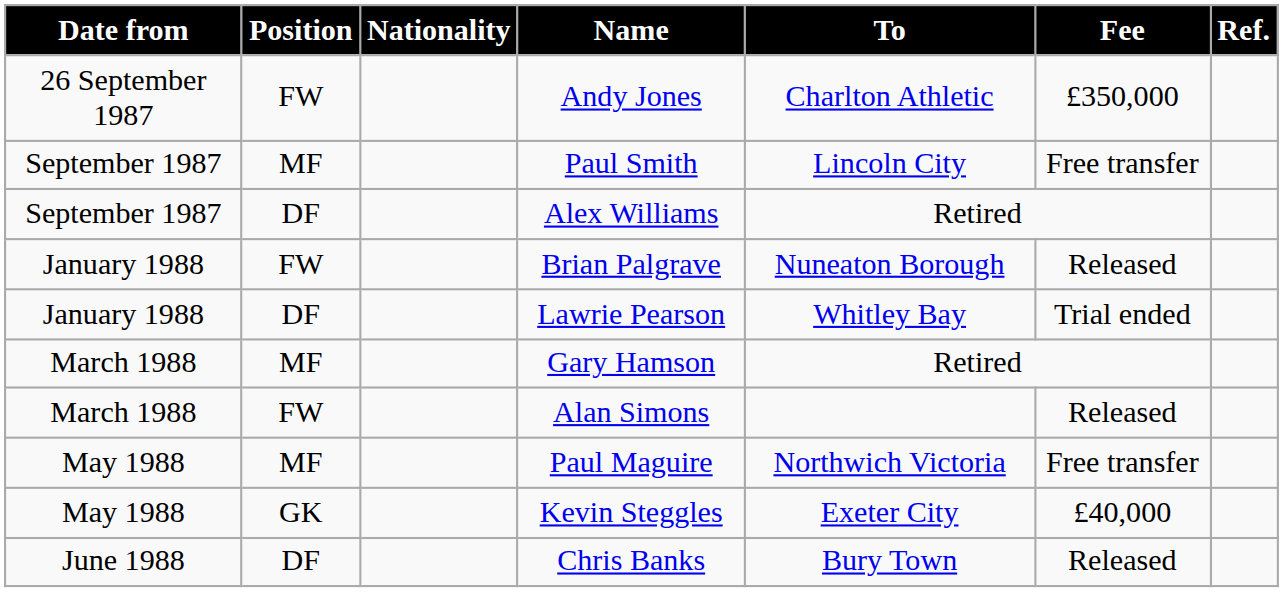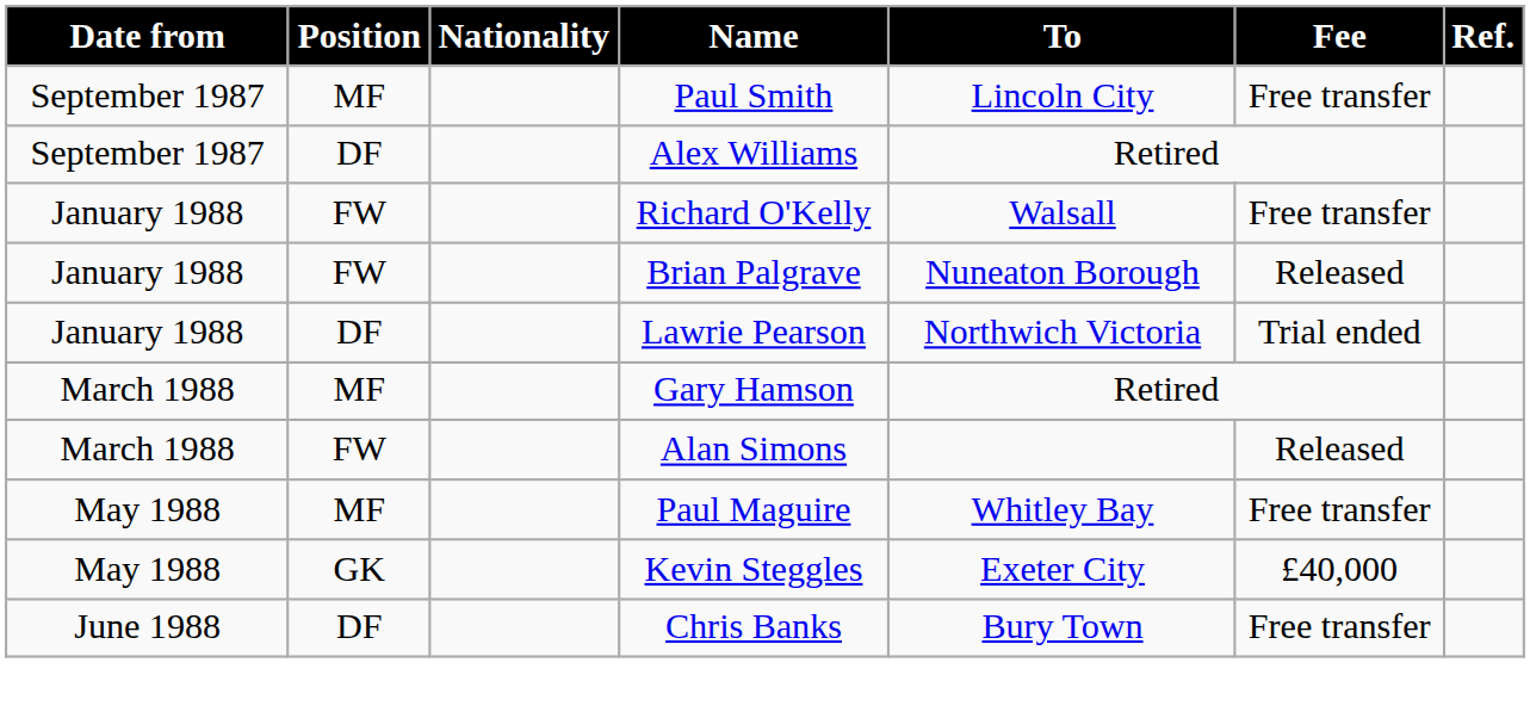- row: 26 September 1987 | FW | Andy Jones | Charlton Athletic | £350,000
+ row: January 1988 | FW | Richard O'Kelly | Walsall | Free transfer
Lawrie Pearson | To: Whitley Bay -> Northwich Victoria
Paul Maguire | To: Northwich Victoria -> Whitley Bay
Chris Banks | Fee: Released -> Free transfer
